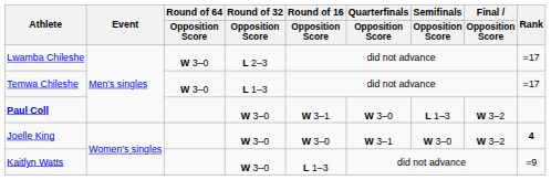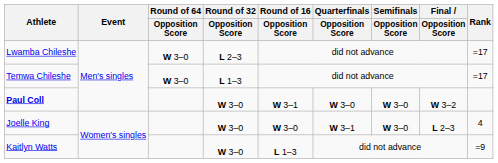Paul Coll | Semifinals / Opposition Score: L 1–3 -> W 3–0
Joelle King | Final / Opposition Score: W 3–2 -> L 2–3
Joelle King | Rank: bold -> normal
